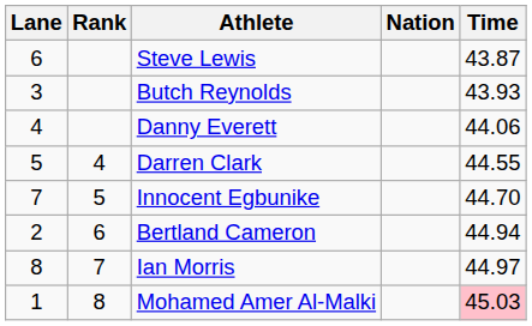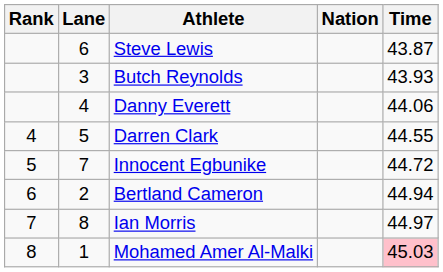columns swapped: Rank <-> Lane
Innocent Egbunike | Time: 44.70 -> 44.72
